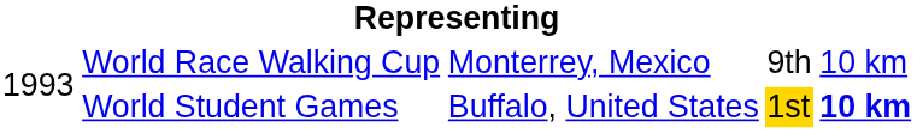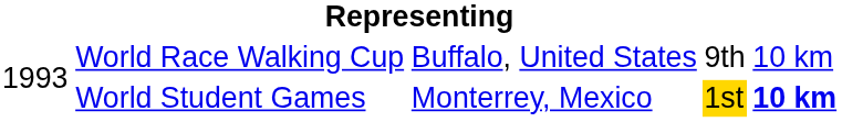World Race Walking Cup | column 3: Monterrey, Mexico -> Buffalo, United States
World Student Games | column 3: Buffalo, United States -> Monterrey, Mexico
